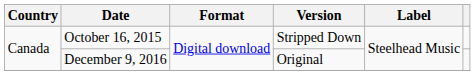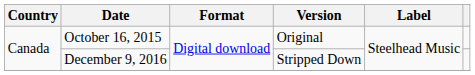October 16, 2015 | Version: Stripped Down -> Original
December 9, 2016 | Version: Original -> Stripped Down
